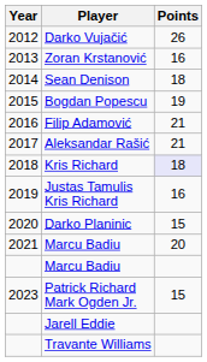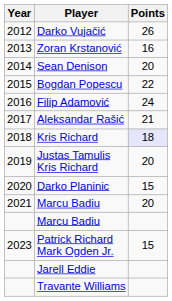Sean Denison | Points: 18 -> 20
Bogdan Popescu | Points: 19 -> 22
Filip Adamović | Points: 21 -> 24
Justas Tamulis Kris Richard | Points: 16 -> 20
